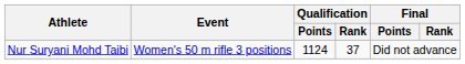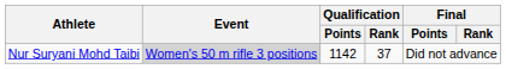Nur Suryani Mohd Taibi | Event: no background -> lightgrey background
Nur Suryani Mohd Taibi | Qualification / Points: 1124 -> 1142
